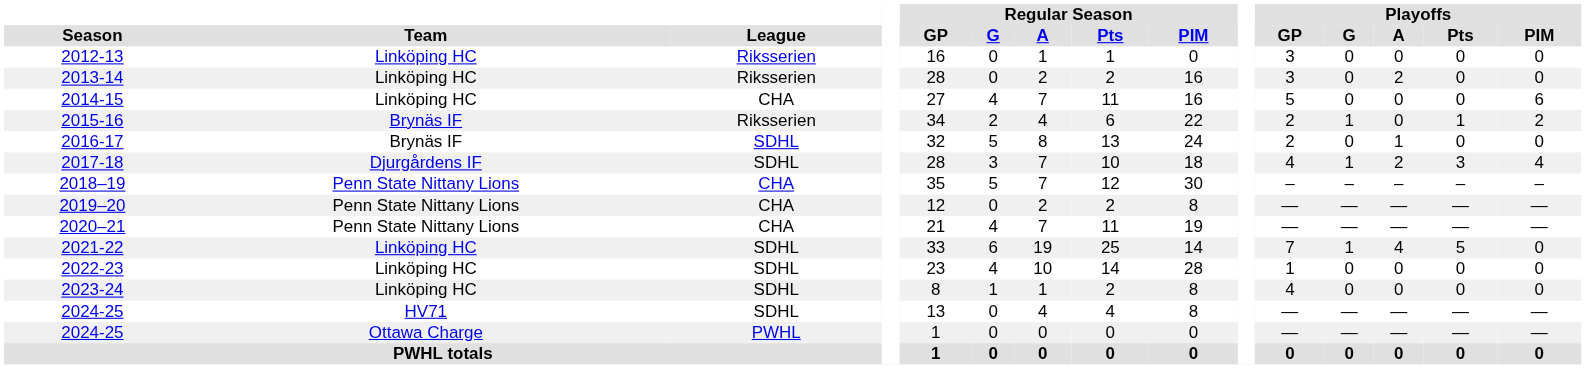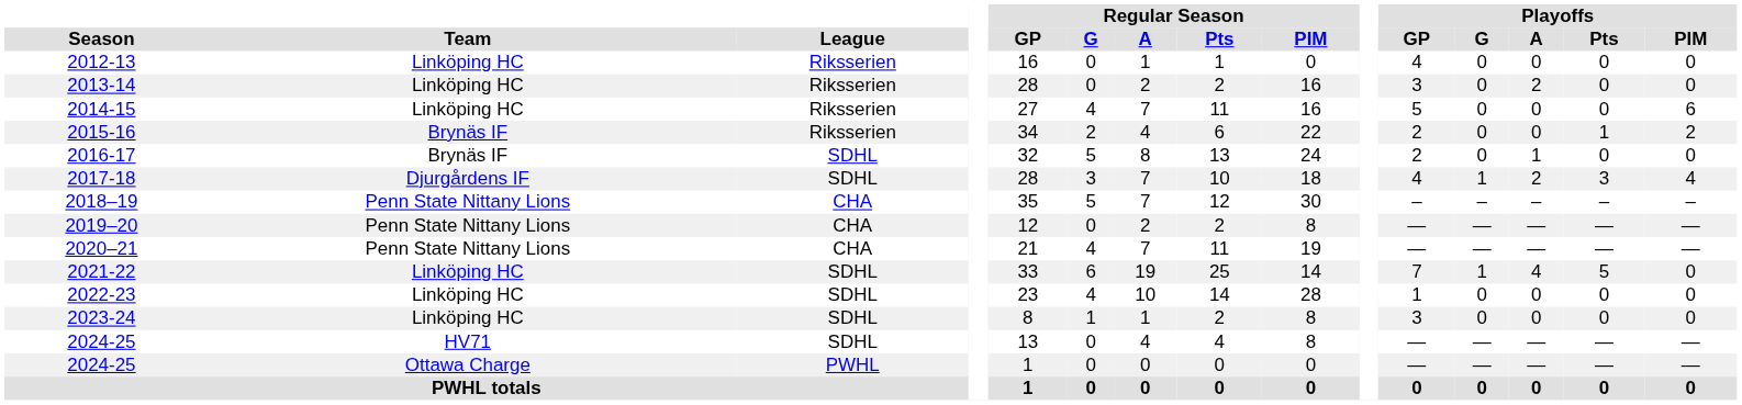2012-13 | Playoffs / GP: 3 -> 4
2014-15 | League: CHA -> Riksserien
2015-16 | Playoffs / G: 1 -> 0
2023-24 | Playoffs / GP: 4 -> 3
